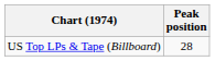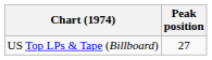US Top LPs & Tape (Billboard) | Peak position: 28 -> 27
